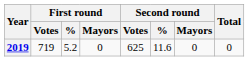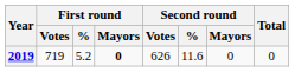2019 | First round / Mayors: normal -> bold
2019 | Second round / Votes: 625 -> 626
